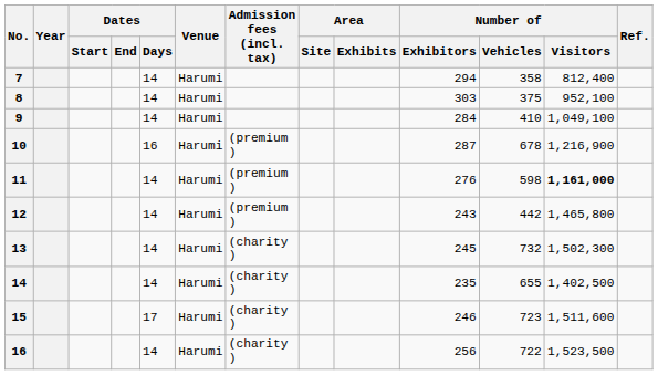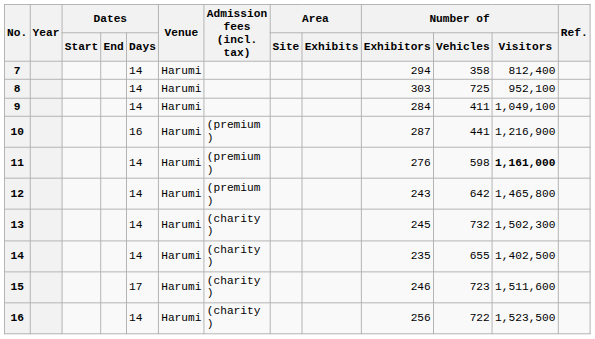8 | Number of / Vehicles: 375 -> 725
9 | Number of / Vehicles: 410 -> 411
10 | Number of / Vehicles: 678 -> 441
12 | Number of / Vehicles: 442 -> 642
